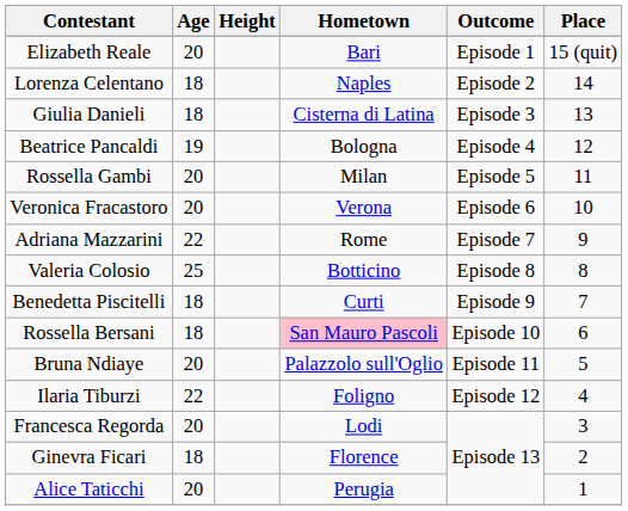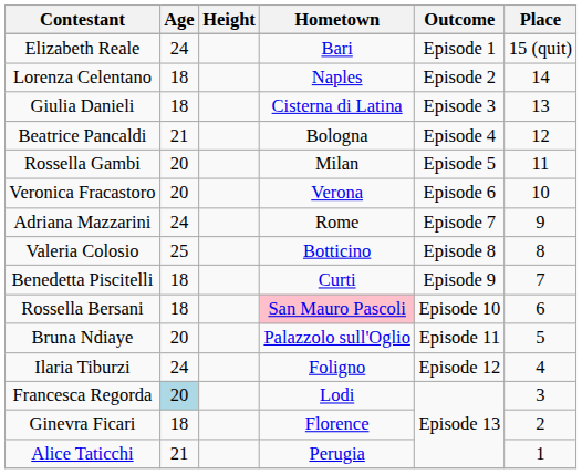Elizabeth Reale | Age: 20 -> 24
Beatrice Pancaldi | Age: 19 -> 21
Adriana Mazzarini | Age: 22 -> 24
Ilaria Tiburzi | Age: 22 -> 24
Francesca Regorda | Age: no background -> lightblue background
Alice Taticchi | Age: 20 -> 21
